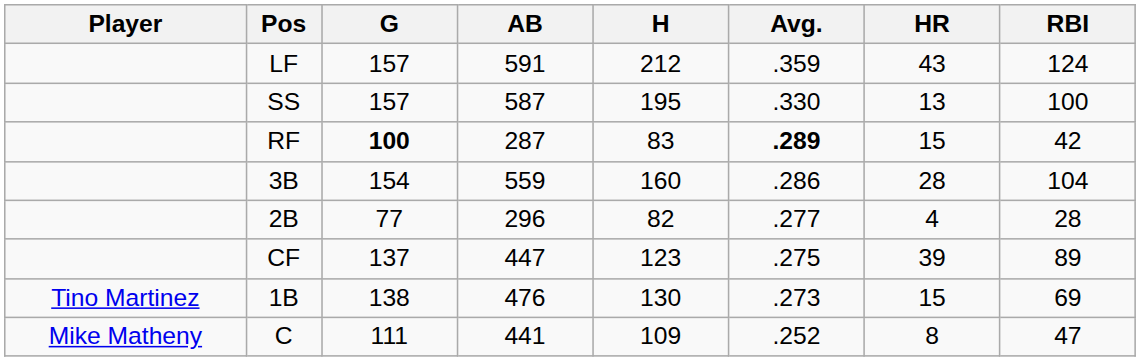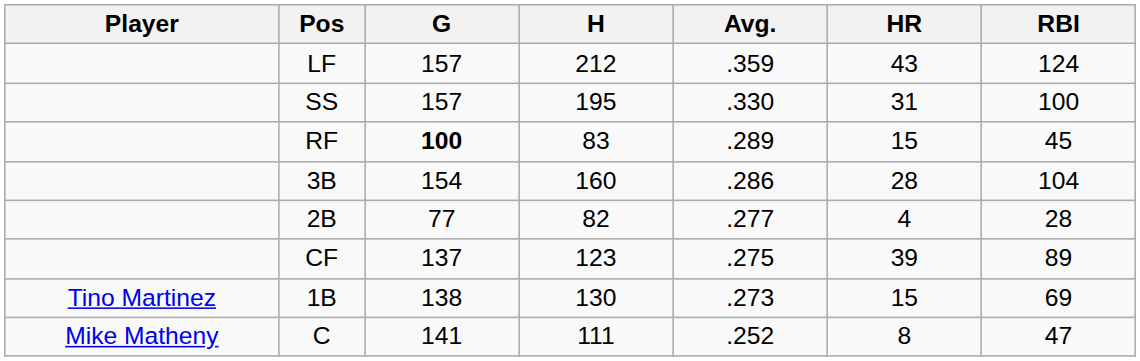- column: AB | 591 | 587 | 287 | 559 | 296 | 447 | 476 | 441
SS | HR: 13 -> 31
RF | Avg.: bold -> normal
RF | RBI: 42 -> 45
C | G: 111 -> 141
C | H: 109 -> 111
